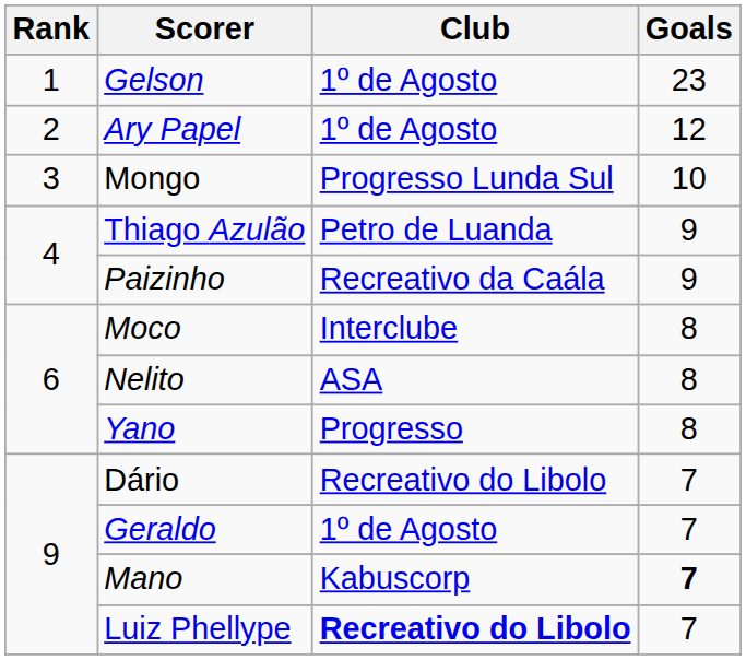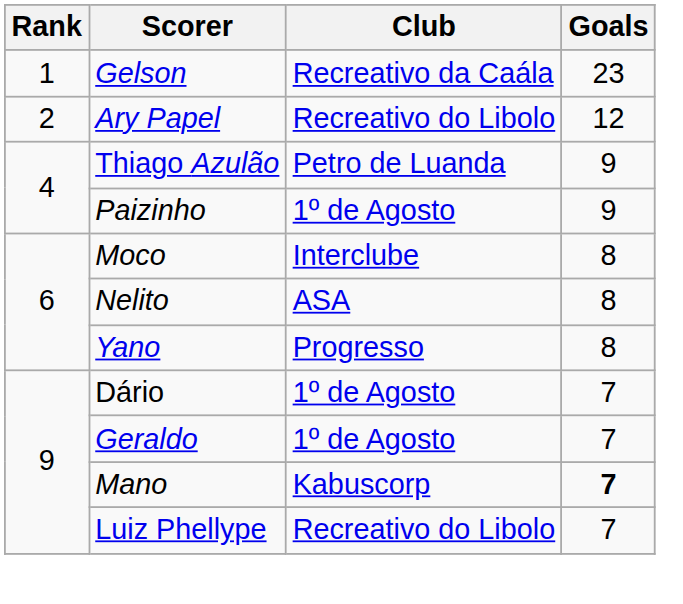Gelson | Club: 1º de Agosto -> Recreativo da Caála
Ary Papel | Club: 1º de Agosto -> Recreativo do Libolo
- row: 3 | Mongo | Progresso Lunda Sul | 10
Paizinho | Club: Recreativo da Caála -> 1º de Agosto
Dário | Club: Recreativo do Libolo -> 1º de Agosto
Luiz Phellype | Club: bold -> normal
